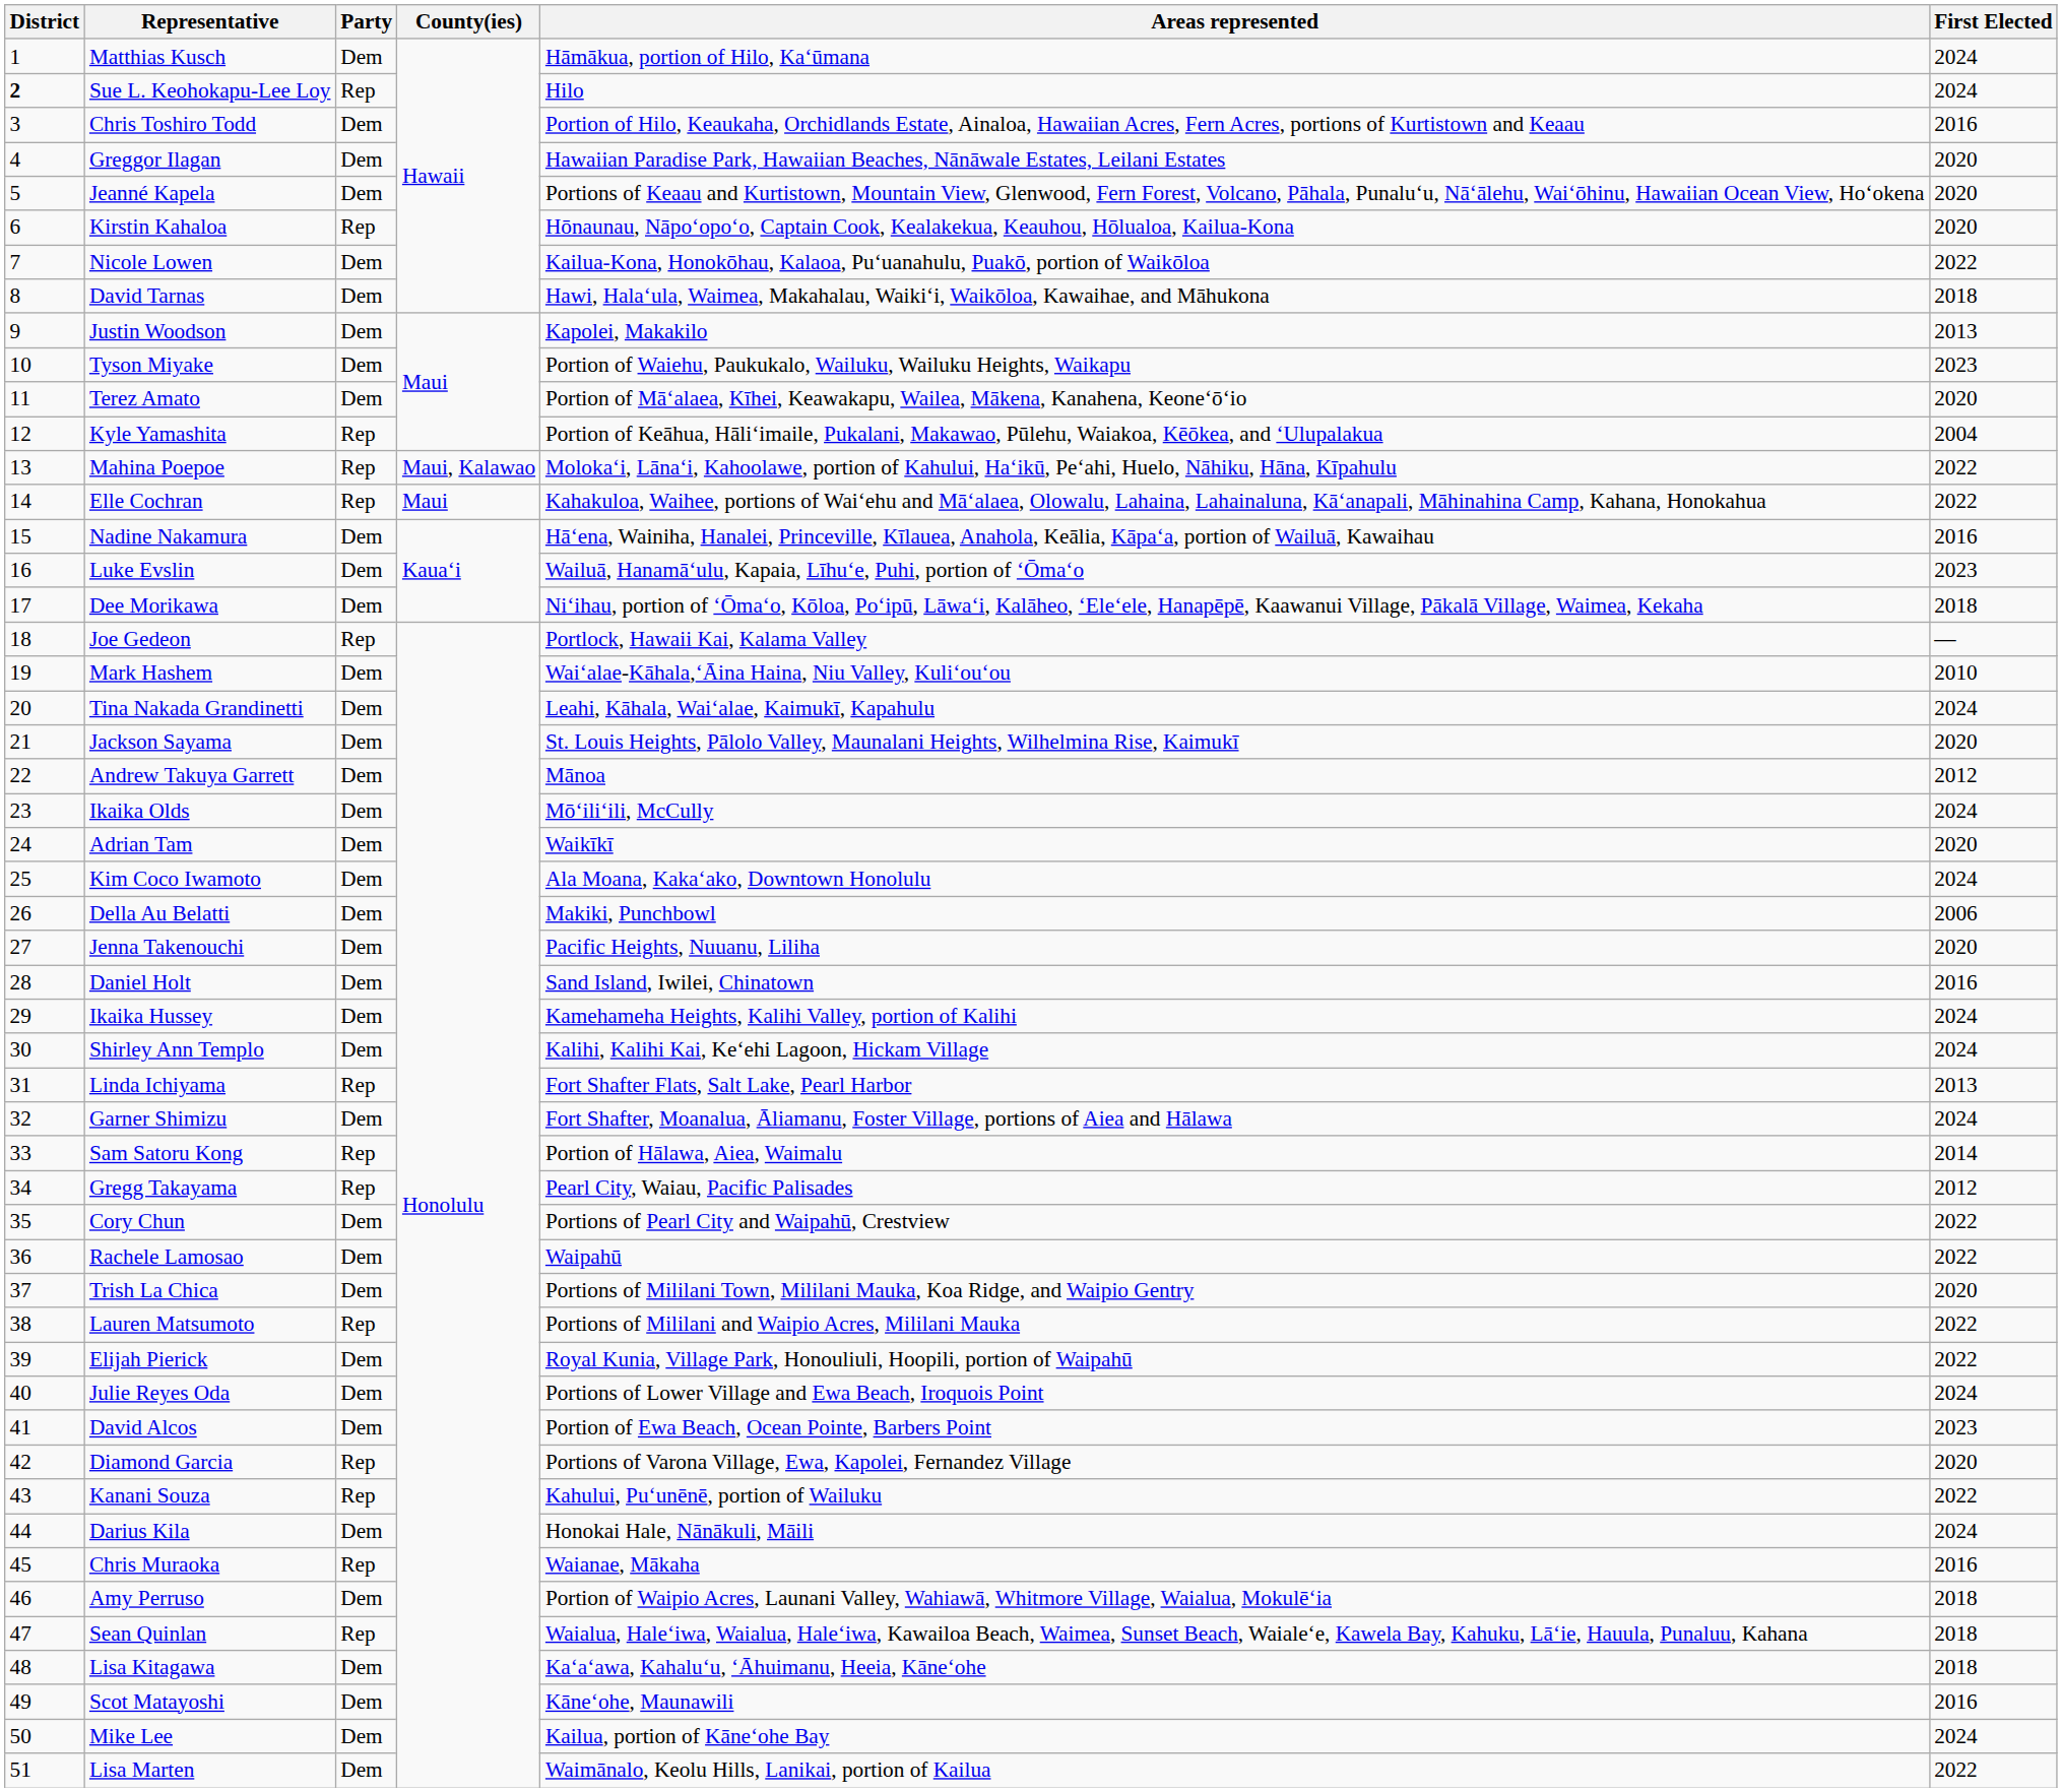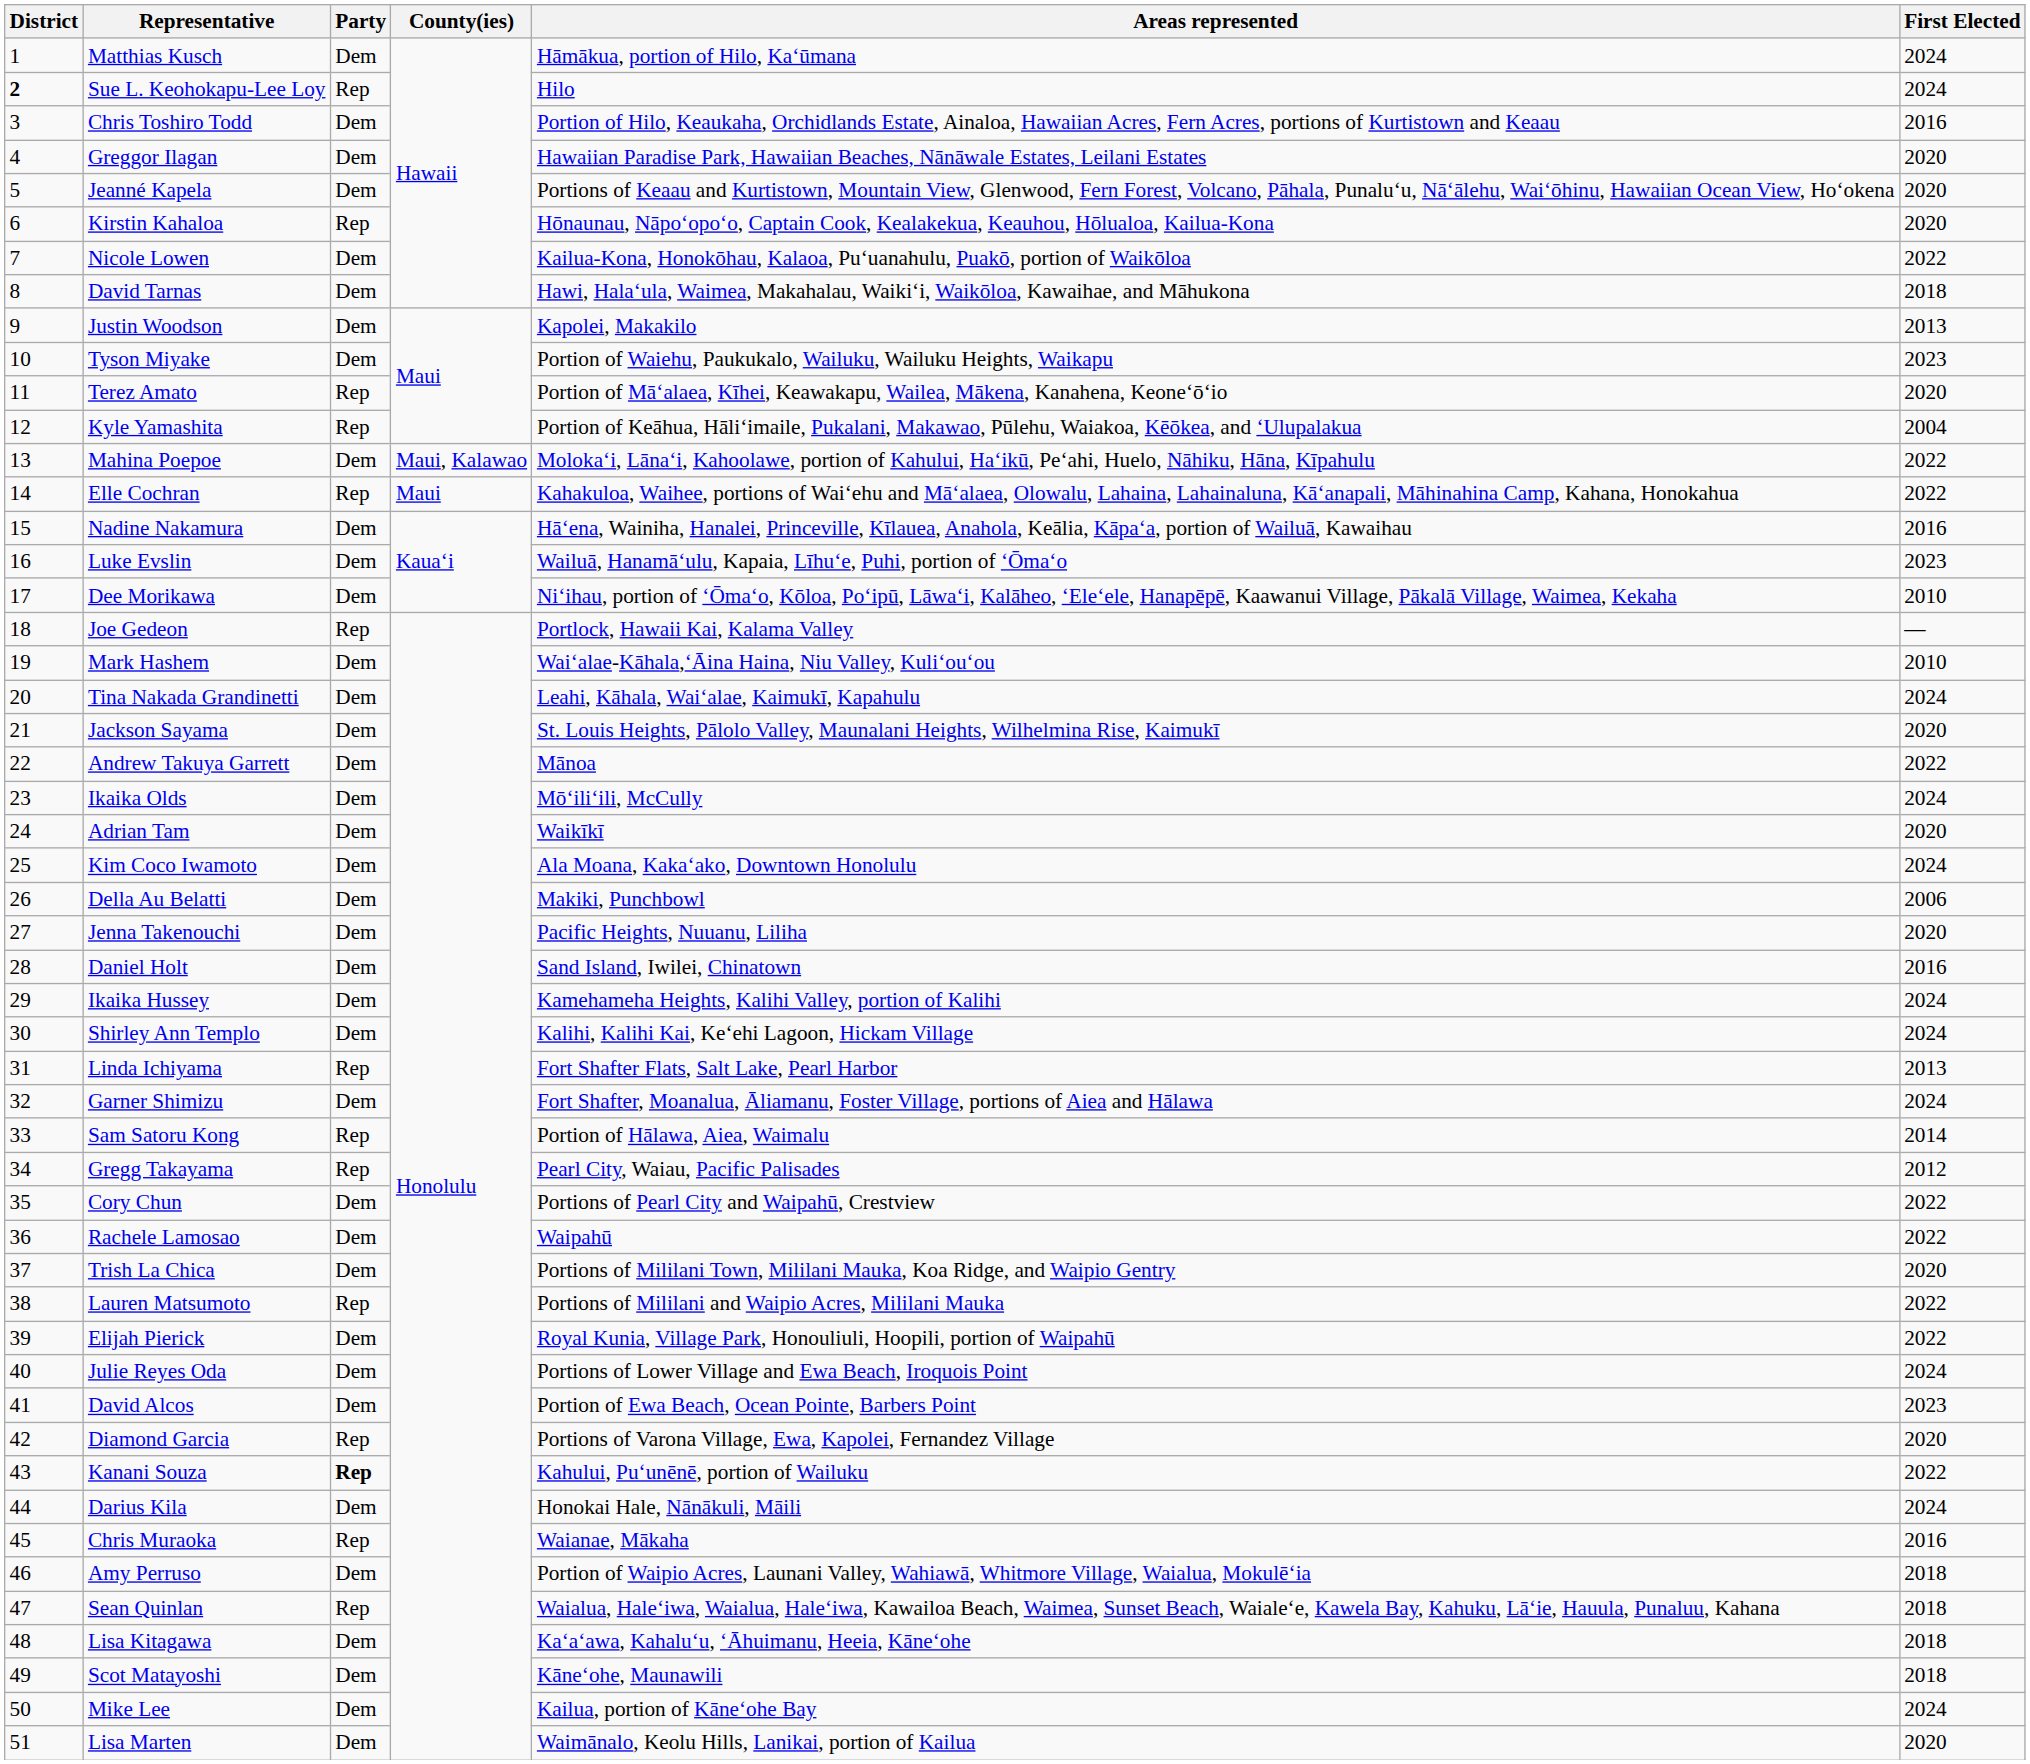Terez Amato | Party: Dem -> Rep
Mahina Poepoe | Party: Rep -> Dem
Dee Morikawa | First Elected: 2018 -> 2010
Andrew Takuya Garrett | First Elected: 2012 -> 2022
Kanani Souza | Party: normal -> bold
Scot Matayoshi | First Elected: 2016 -> 2018
Lisa Marten | First Elected: 2022 -> 2020
